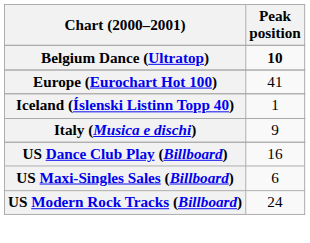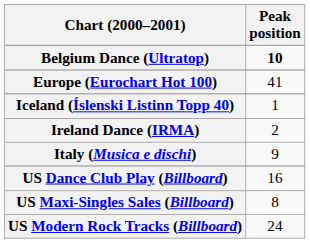+ row: Ireland Dance (IRMA) | 2
US Maxi-Singles Sales (Billboard) | Peak position: 6 -> 8
